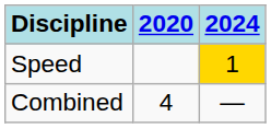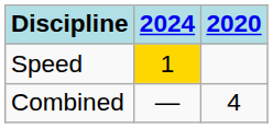columns swapped: 2020 <-> 2024
